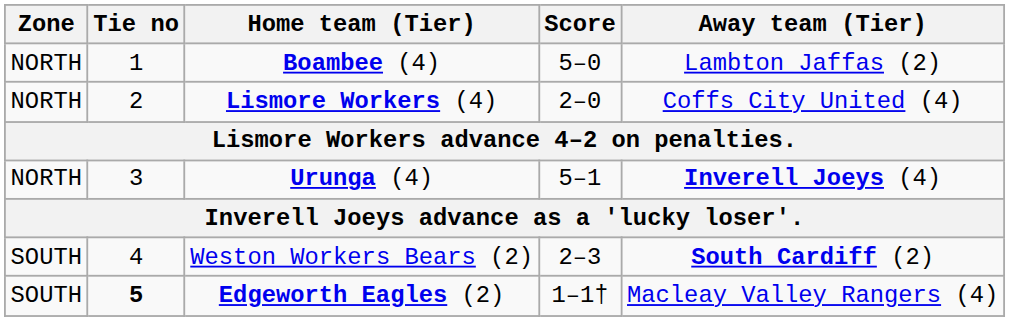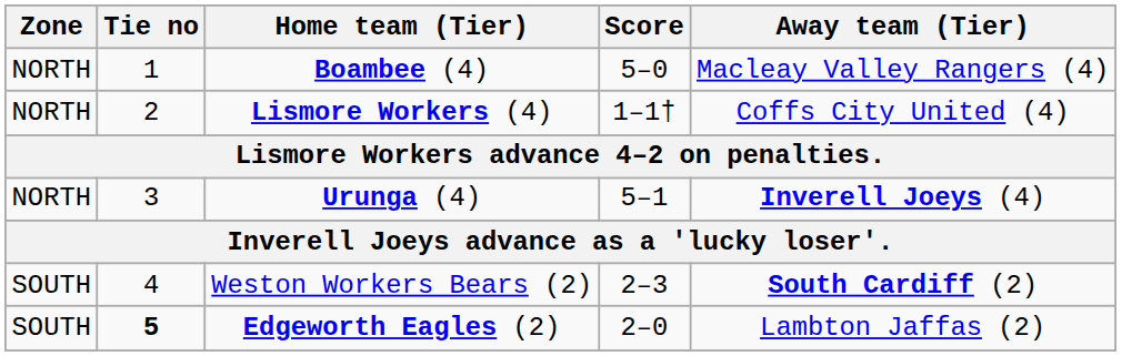Boambee (4) | Away team (Tier): Lambton Jaffas (2) -> Macleay Valley Rangers (4)
Lismore Workers (4) | Score: 2–0 -> 1–1†
Edgeworth Eagles (2) | Score: 1–1† -> 2–0
Edgeworth Eagles (2) | Away team (Tier): Macleay Valley Rangers (4) -> Lambton Jaffas (2)
